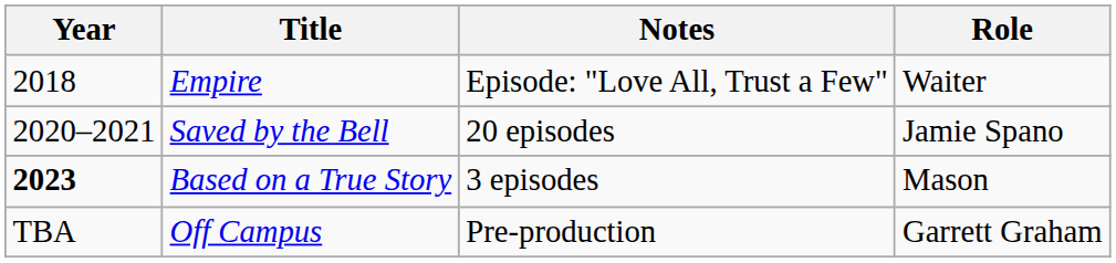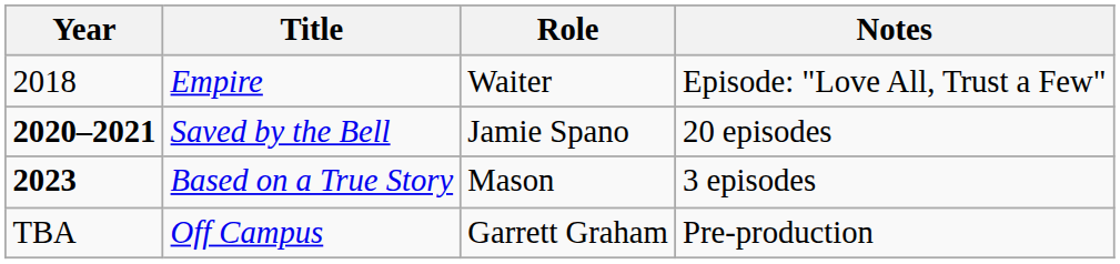columns swapped: Role <-> Notes
Saved by the Bell | Year: normal -> bold
